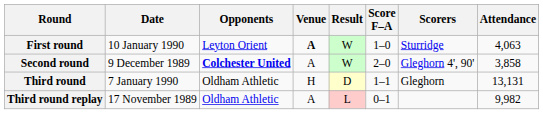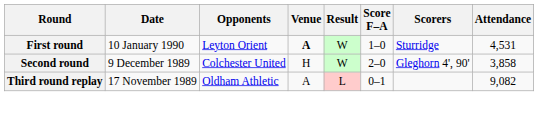First round | Attendance: 4,063 -> 4,531
Second round | Opponents: bold -> normal
Second round | Venue: A -> H
- row: Third round | 7 January 1990 | Oldham Athletic | H | D | 1–1 | Gleghorn | 13,131
Third round replay | Attendance: 9,982 -> 9,082
